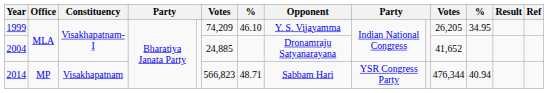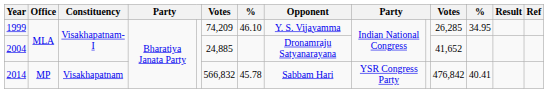1999 | column 11: 26,205 -> 26,285
2014 | column 6: 566,823 -> 566,832
2014 | column 7: 48.71 -> 45.78
2014 | column 11: 476,344 -> 476,842
2014 | column 12: 40.94 -> 40.41
